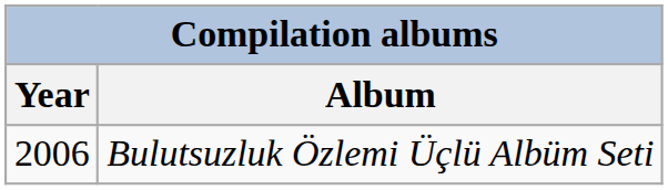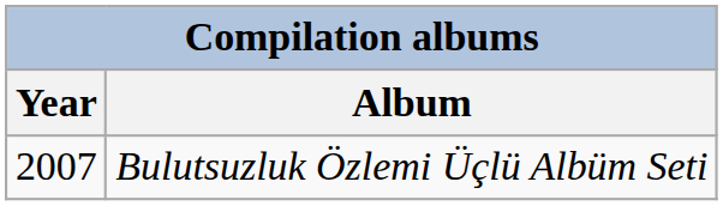Bulutsuzluk Özlemi Üçlü Albüm Seti | Year: 2006 -> 2007
